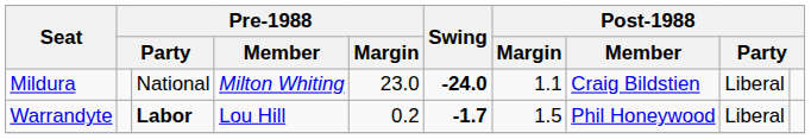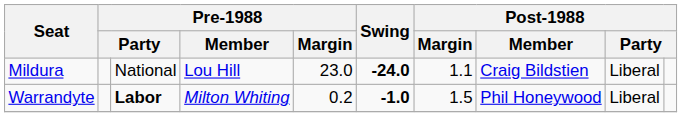Mildura | Pre-1988 / Member: Milton Whiting -> Lou Hill
Warrandyte | Pre-1988 / Member: Lou Hill -> Milton Whiting
Warrandyte | Swing: -1.7 -> -1.0
